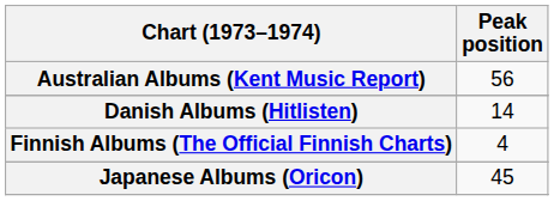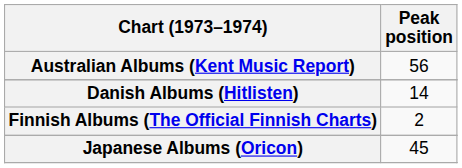Finnish Albums (The Official Finnish Charts) | Peak position: 4 -> 2
